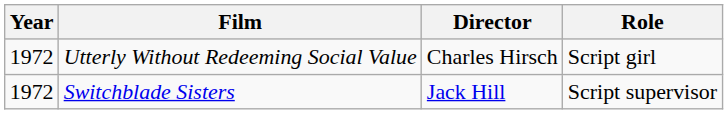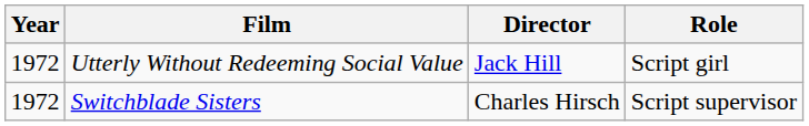Utterly Without Redeeming Social Value | Director: Charles Hirsch -> Jack Hill
Switchblade Sisters | Director: Jack Hill -> Charles Hirsch
